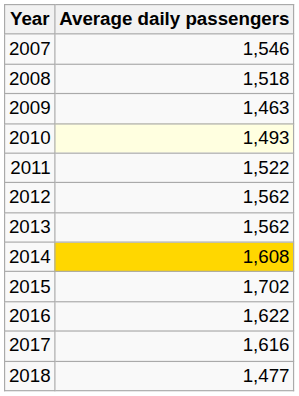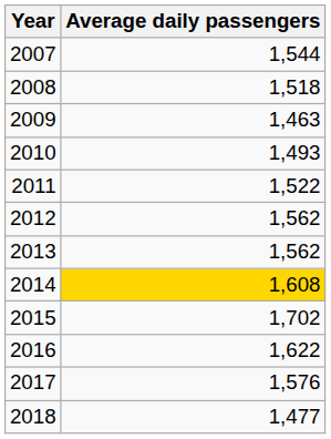2007 | Average daily passengers: 1,546 -> 1,544
2010 | Average daily passengers: lightyellow background -> no background
2017 | Average daily passengers: 1,616 -> 1,576
